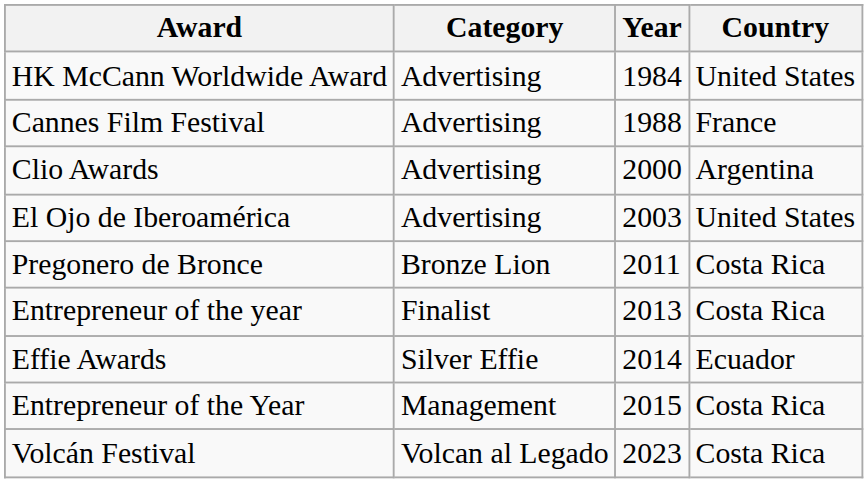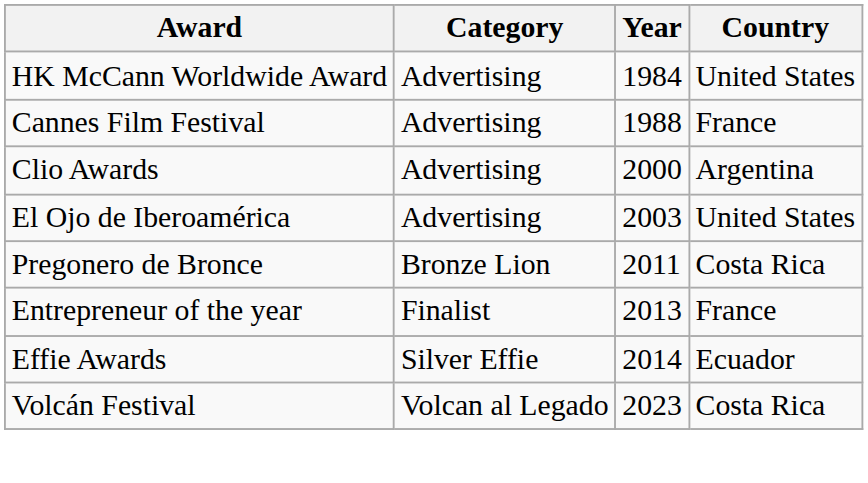Entrepreneur of the year | Country: Costa Rica -> France
- row: Entrepreneur of the Year | Management | 2015 | Costa Rica
